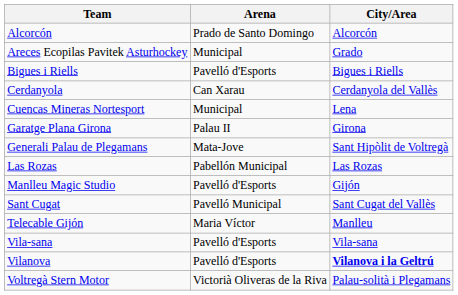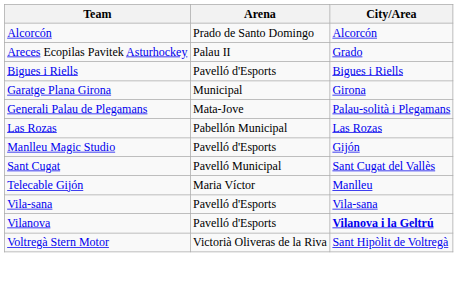Areces Ecopilas Pavitek Asturhockey | Arena: Municipal -> Palau II
- row: Cerdanyola | Can Xarau | Cerdanyola del Vallès
- row: Cuencas Mineras Nortesport | Municipal | Lena
Garatge Plana Girona | Arena: Palau II -> Municipal
Generali Palau de Plegamans | City/Area: Sant Hipòlit de Voltregà -> Palau-solità i Plegamans
Voltregà Stern Motor | City/Area: Palau-solità i Plegamans -> Sant Hipòlit de Voltregà
